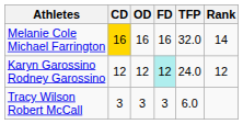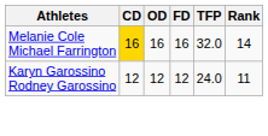Karyn Garossino Rodney Garossino | FD: paleturquoise background -> no background
Karyn Garossino Rodney Garossino | Rank: 12 -> 11
- row: Tracy Wilson Robert McCall | 3 | 3 | 3 | 6.0
